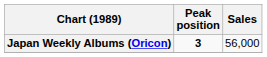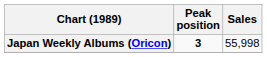Japan Weekly Albums (Oricon) | Sales: 56,000 -> 55,998
